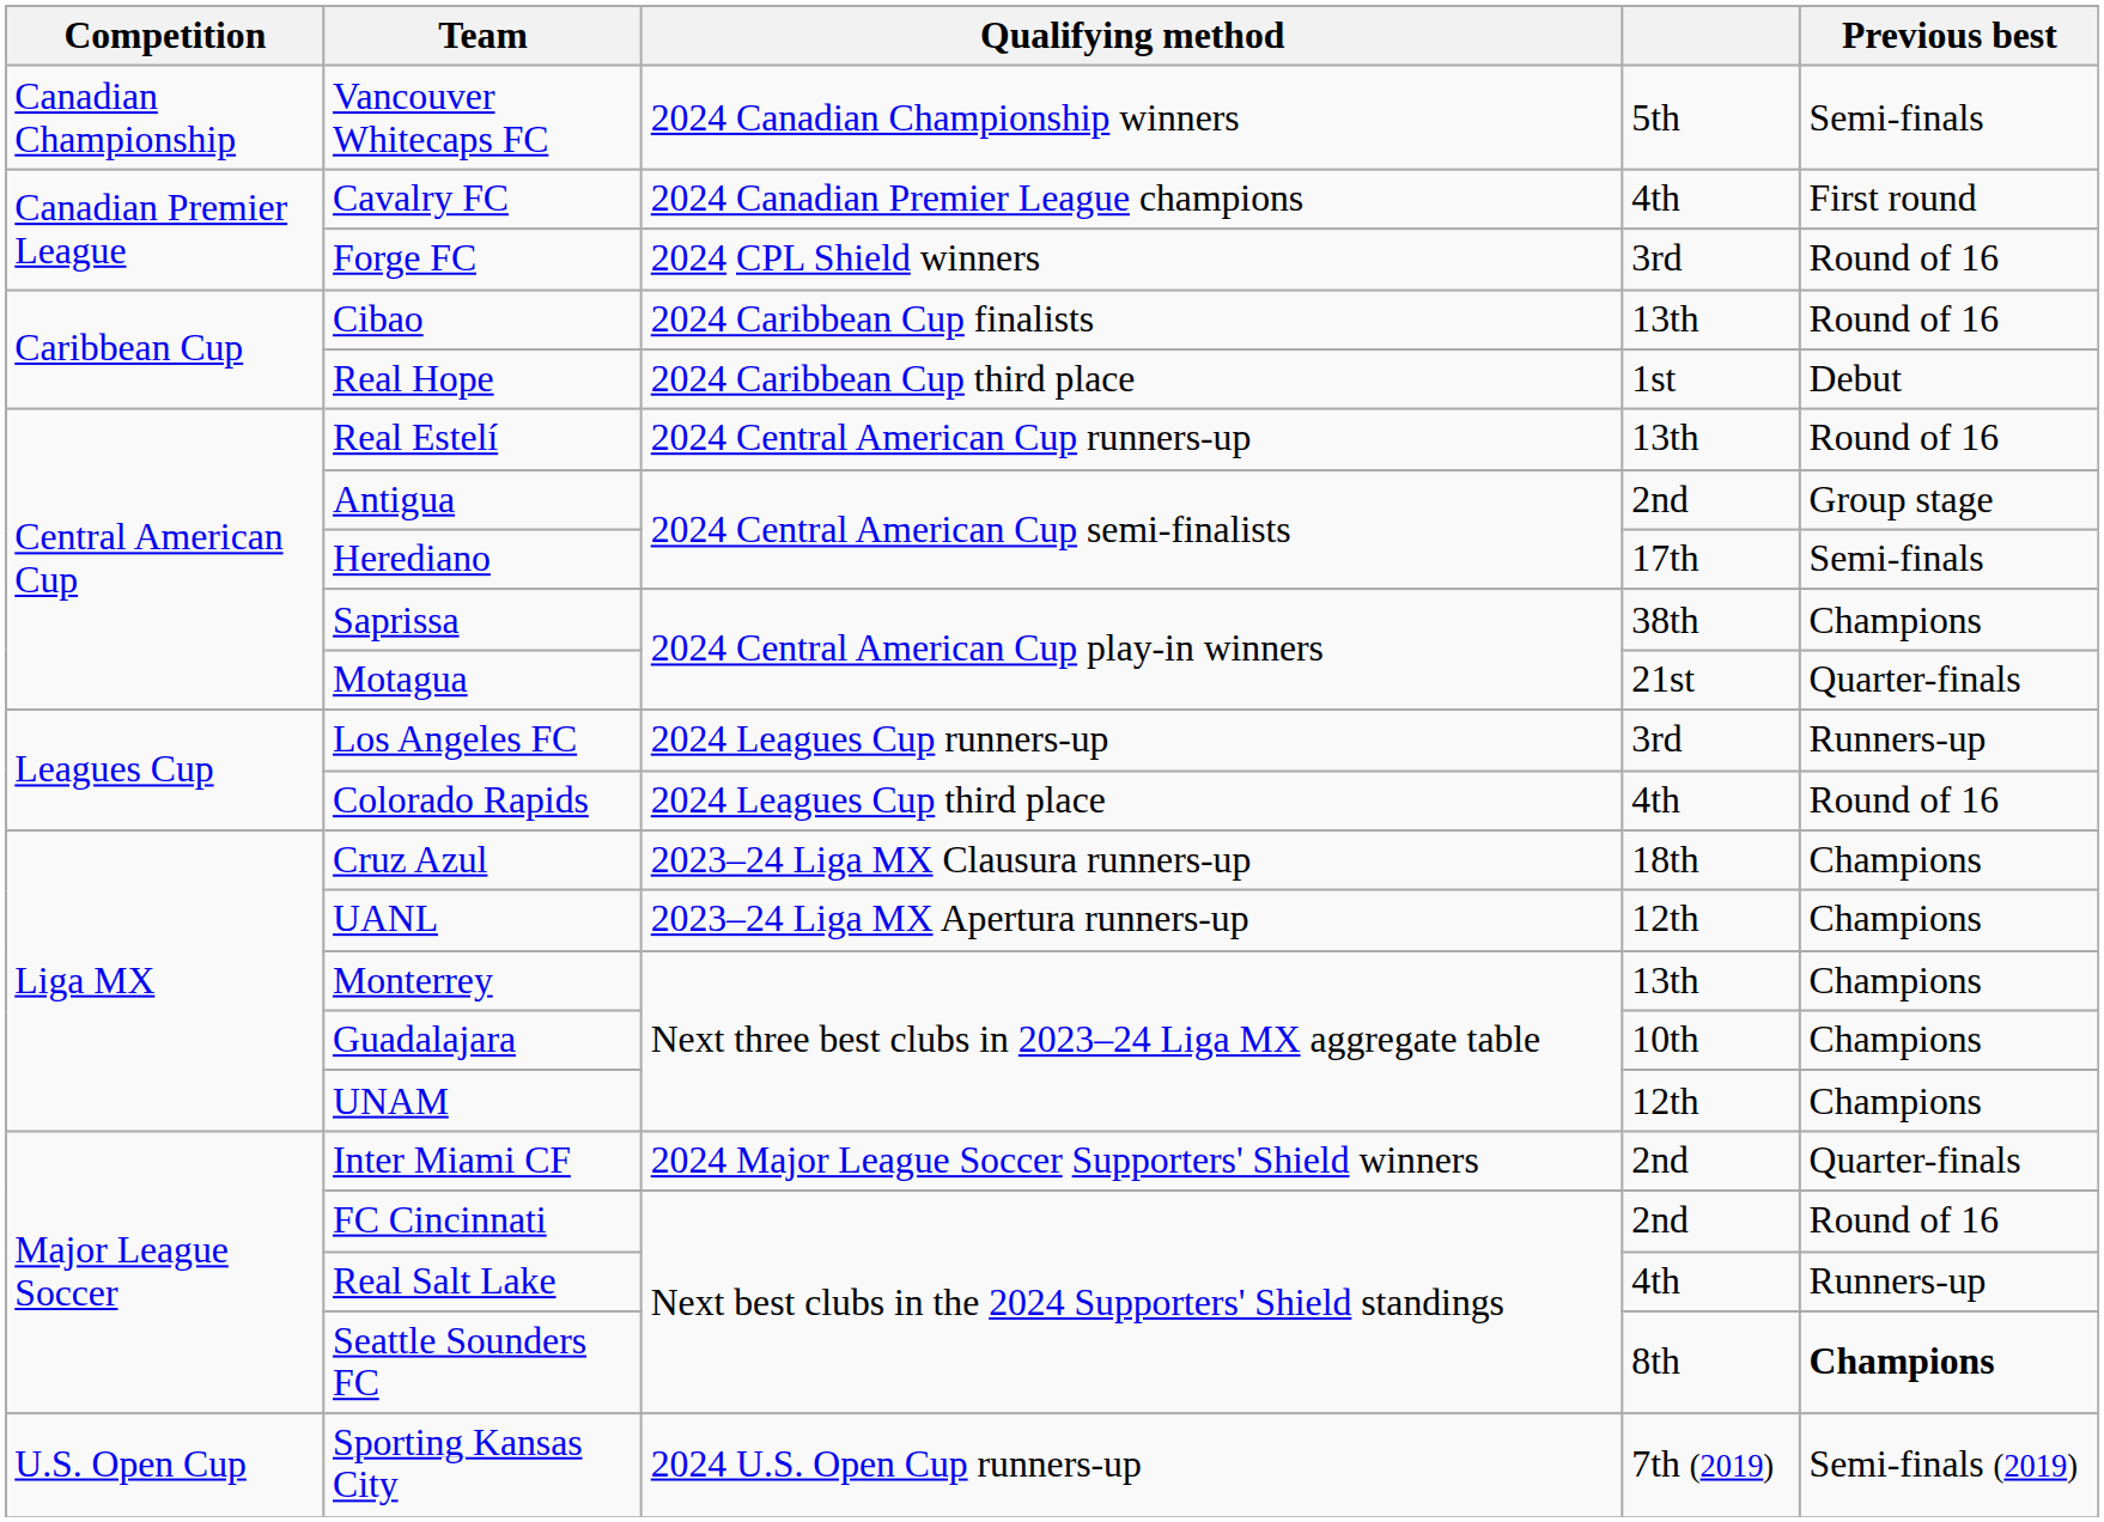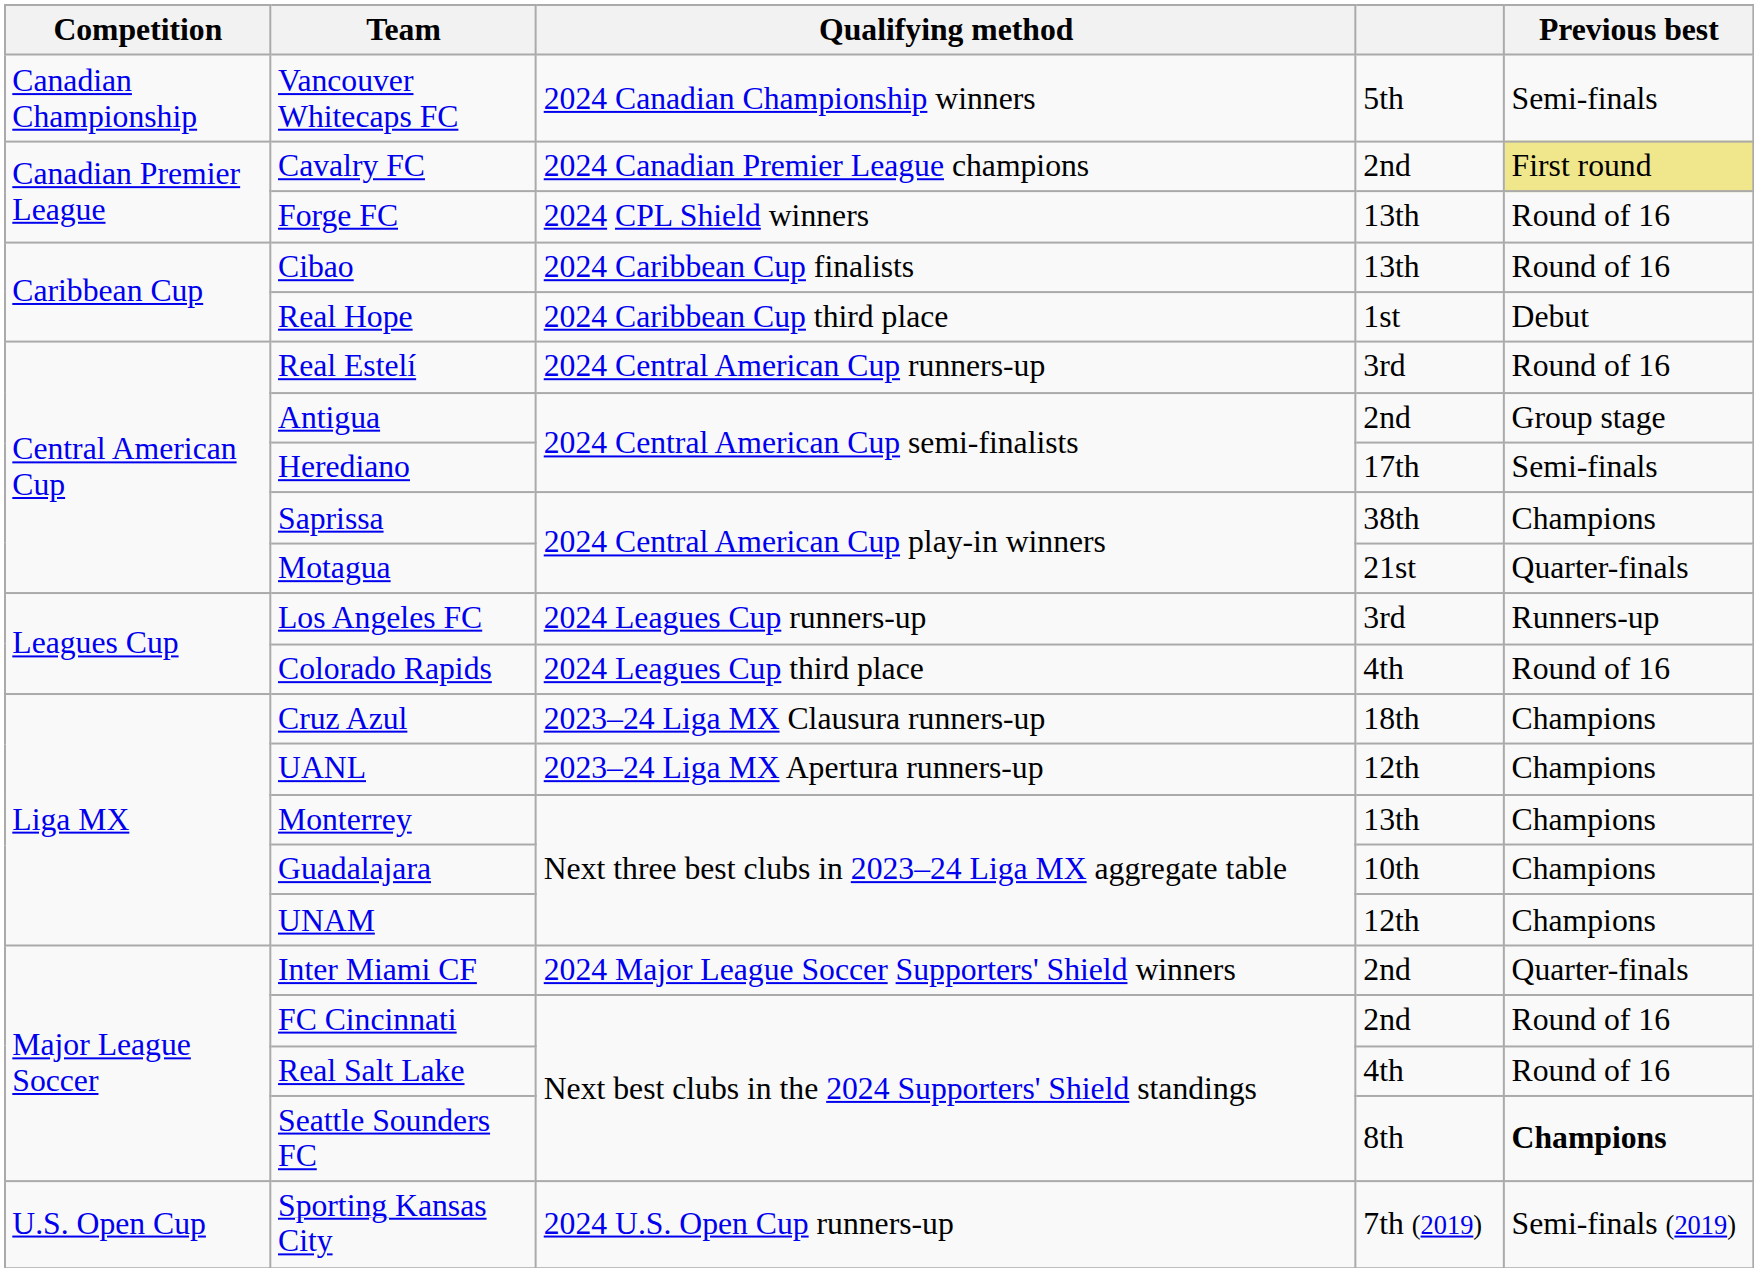Cavalry FC | column 4: 4th -> 2nd
Cavalry FC | Previous best: no background -> khaki background
Forge FC | column 4: 3rd -> 13th
Real Estelí | column 4: 13th -> 3rd
Real Salt Lake | Previous best: Runners-up -> Round of 16
